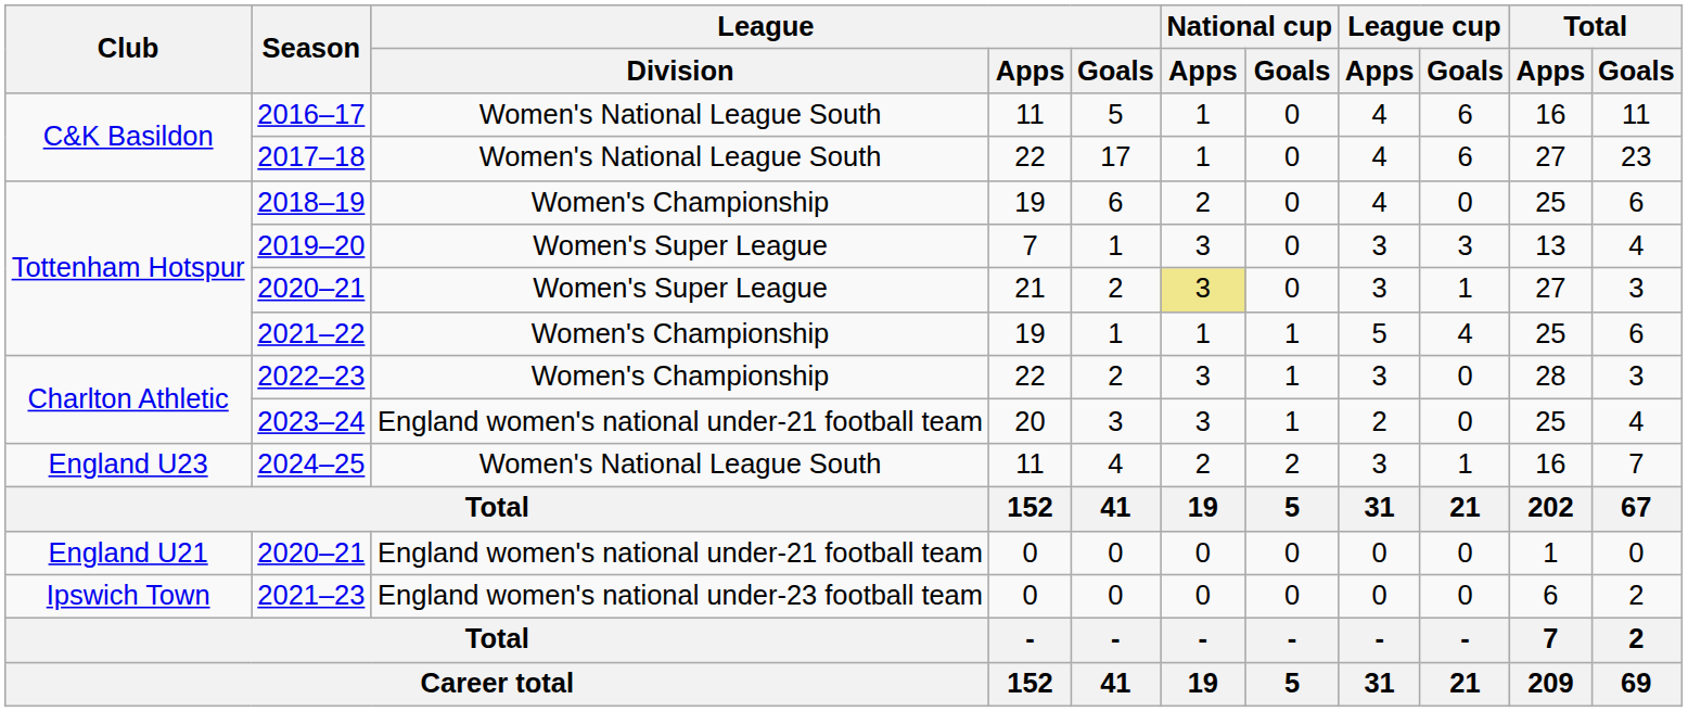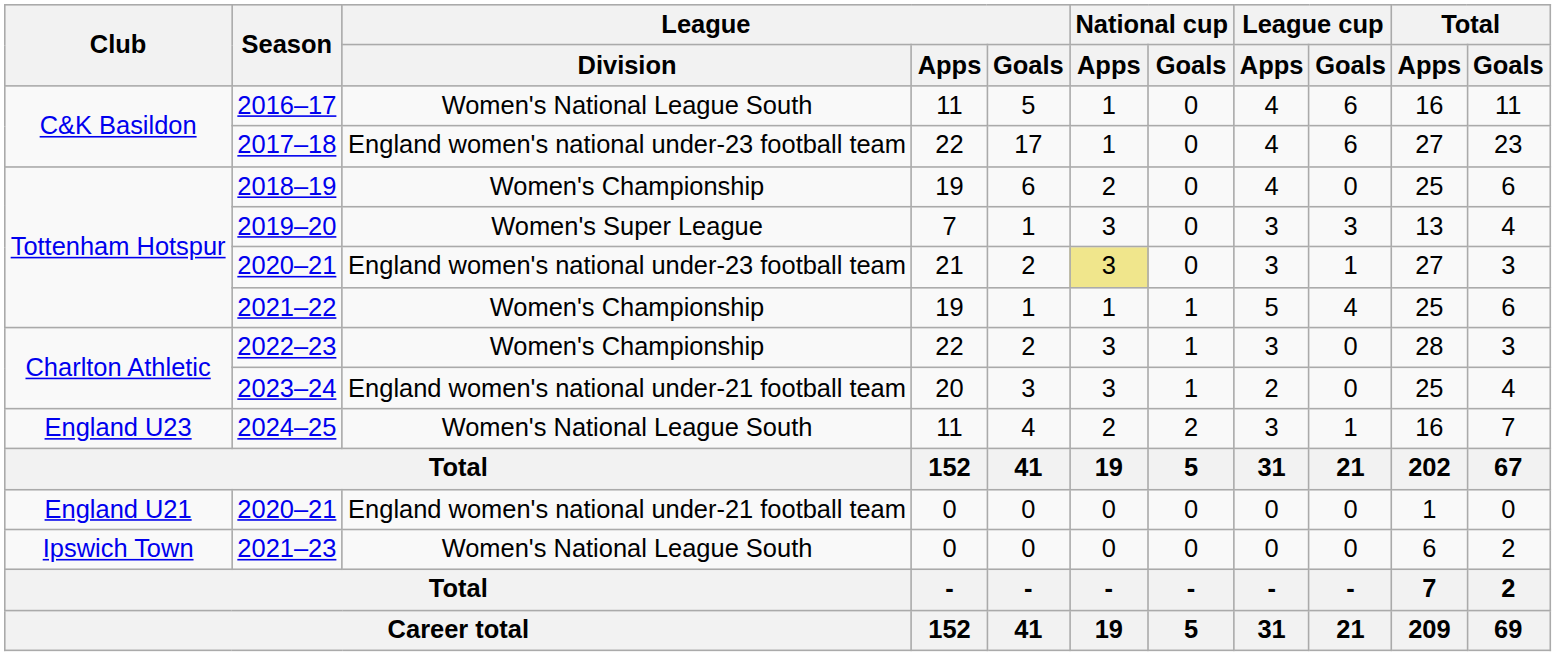2017–18 | League / Division: Women's National League South -> England women's national under-23 football team
2020–21 / 21 | League / Division: Women's Super League -> England women's national under-23 football team
2021–23 | League / Division: England women's national under-23 football team -> Women's National League South
